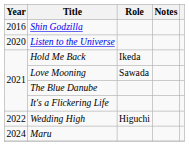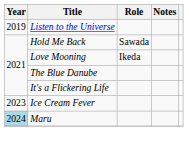- row: 2016 | Shin Godzilla
Listen to the Universe | Year: 2020 -> 2019
Hold Me Back | Role: Ikeda -> Sawada
Love Mooning | Role: Sawada -> Ikeda
- row: 2022 | Wedding High | Higuchi
+ row: 2023 | Ice Cream Fever
Maru | Year: no background -> lightblue background
